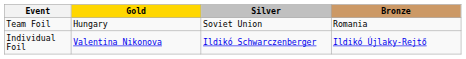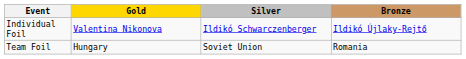rows swapped: Individual Foil <-> Team Foil
